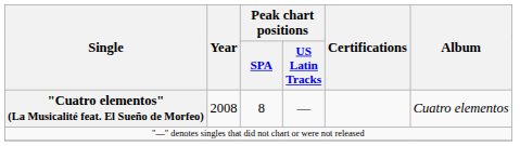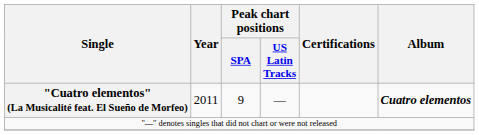"Cuatro elementos" (La Musicalité feat. El Sueño de Morfeo) | Year: 2008 -> 2011
"Cuatro elementos" (La Musicalité feat. El Sueño de Morfeo) | Peak chart positions / SPA: 8 -> 9
"Cuatro elementos" (La Musicalité feat. El Sueño de Morfeo) | Album: normal -> bold
